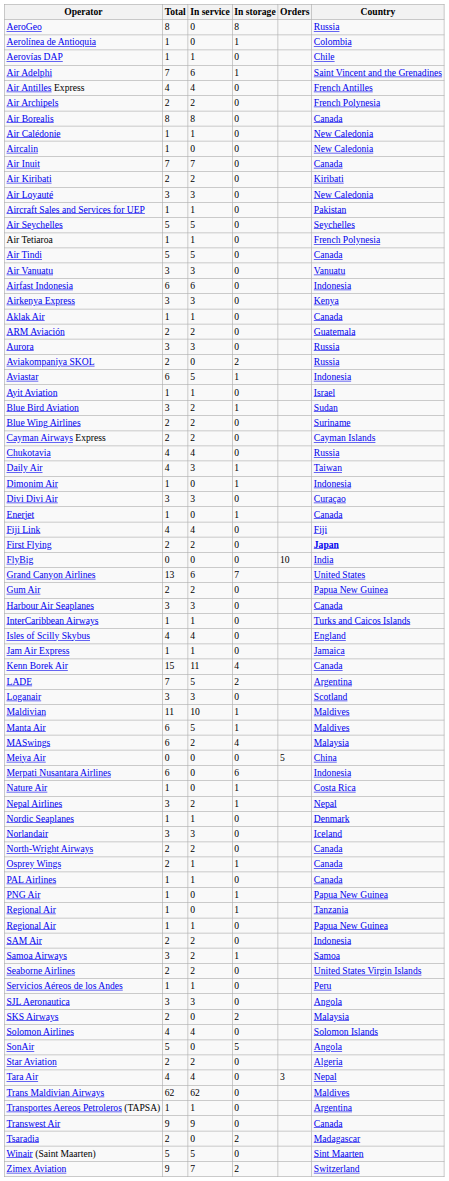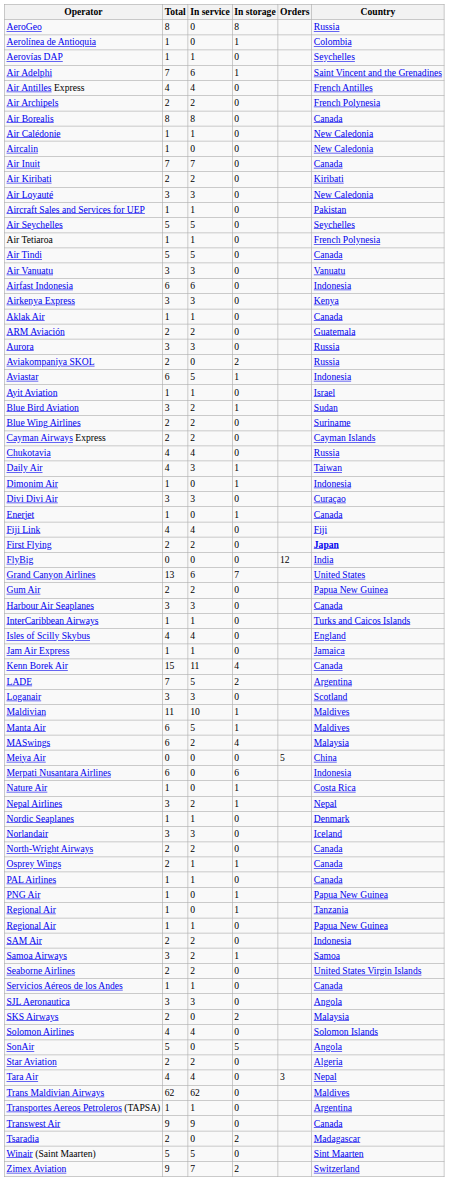Aerovías DAP | Country: Chile -> Seychelles
FlyBig | Orders: 10 -> 12
Servicios Aéreos de los Andes | Country: Peru -> Canada
